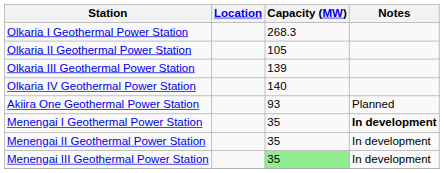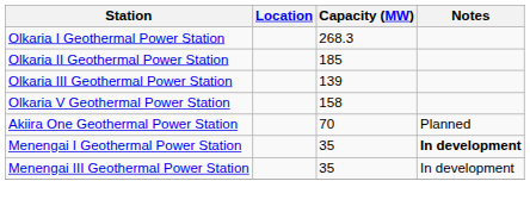Olkaria II Geothermal Power Station | Capacity (MW): 105 -> 185
- row: Olkaria IV Geothermal Power Station | 140
+ row: Olkaria V Geothermal Power Station | 158
Akiira One Geothermal Power Station | Capacity (MW): 93 -> 70
- row: Menengai II Geothermal Power Station | 35 | In development
Menengai III Geothermal Power Station | Capacity (MW): lightgreen background -> no background
